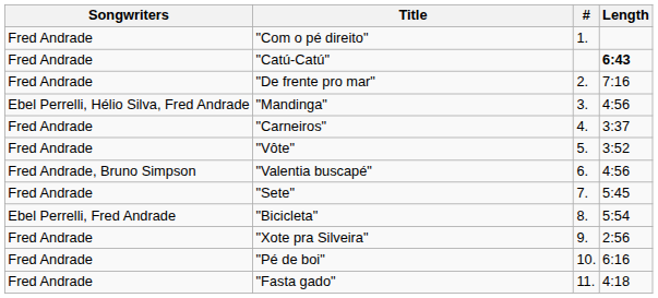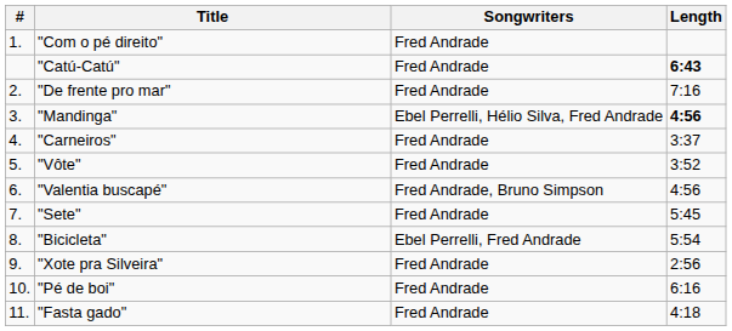columns swapped: # <-> Songwriters
"Mandinga" | Length: normal -> bold
